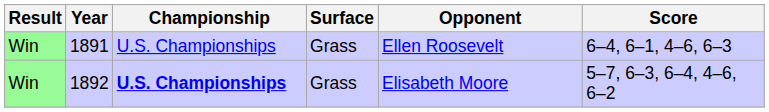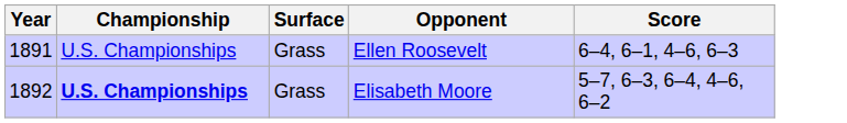- column: Result | Win | Win
